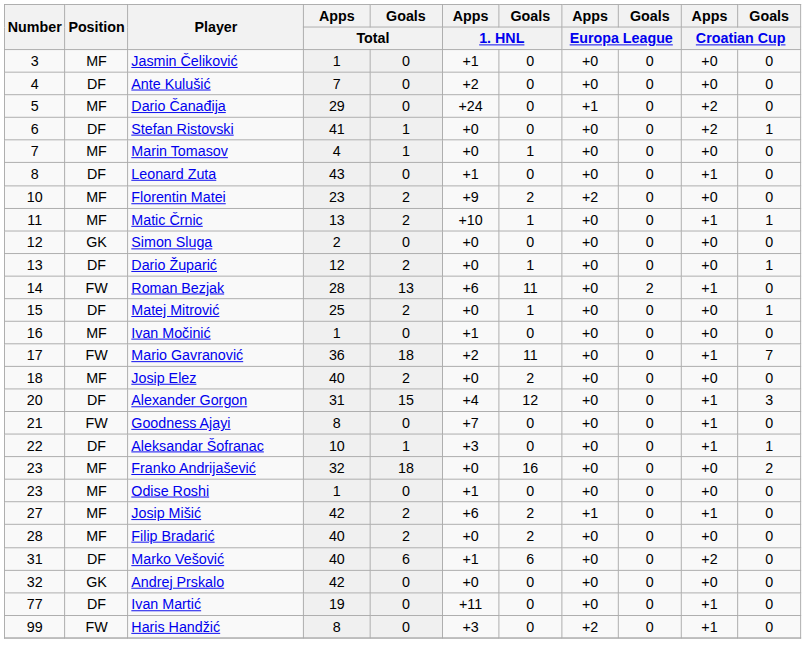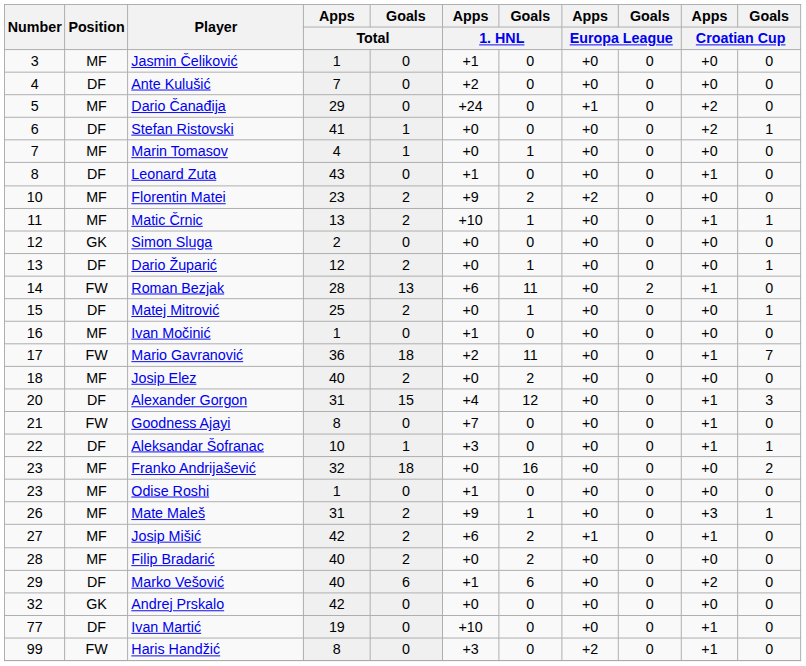+ row: 26 | MF | Mate Maleš | 31 | 2 | +9 | 1 | +0 | 0 | +3 | 1
Marko Vešović | Number: 31 -> 29
Ivan Martić | Apps / 1. HNL: +11 -> +10
